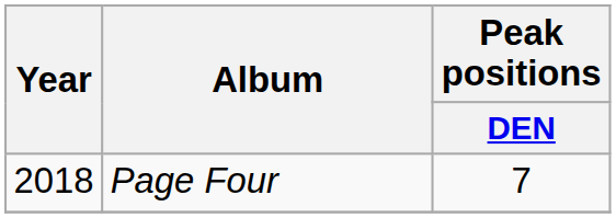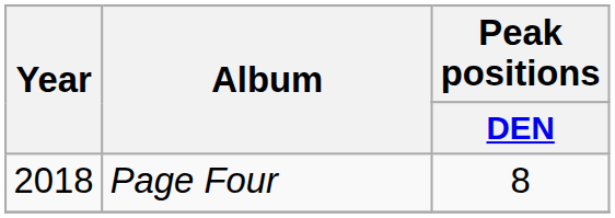Page Four | Peak positions / DEN: 7 -> 8
